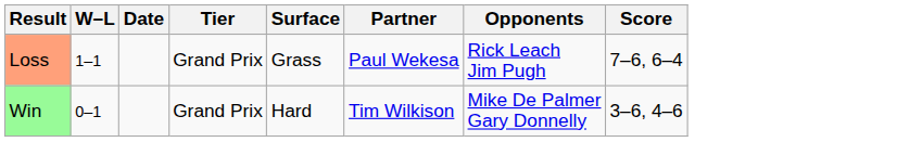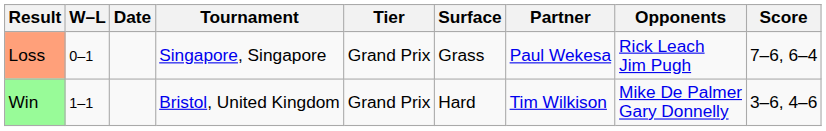+ column: Tournament | Singapore, Singapore | Bristol, United Kingdom
Loss | W–L: 1–1 -> 0–1
Win | W–L: 0–1 -> 1–1
